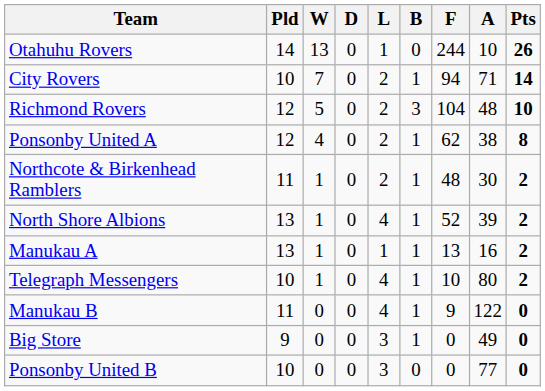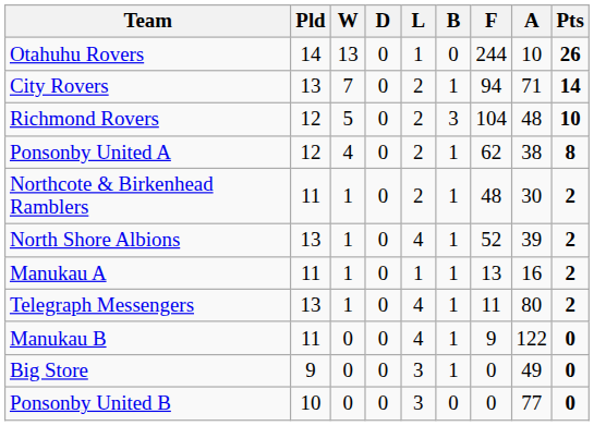City Rovers | Pld: 10 -> 13
Manukau A | Pld: 13 -> 11
Telegraph Messengers | Pld: 10 -> 13
Telegraph Messengers | F: 10 -> 11
